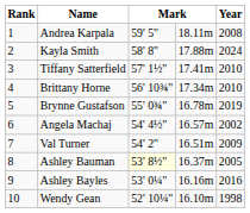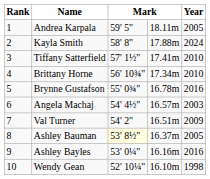Andrea Karpala | Year: 2008 -> 2005
Brynne Gustafson | Year: 2019 -> 2016
Angela Machaj | Year: 2002 -> 2003
